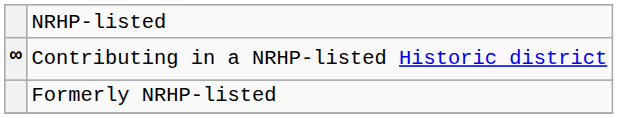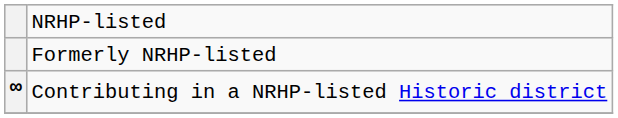rows swapped: Contributing in a NRHP-listed Historic district <-> Formerly NRHP-listed
